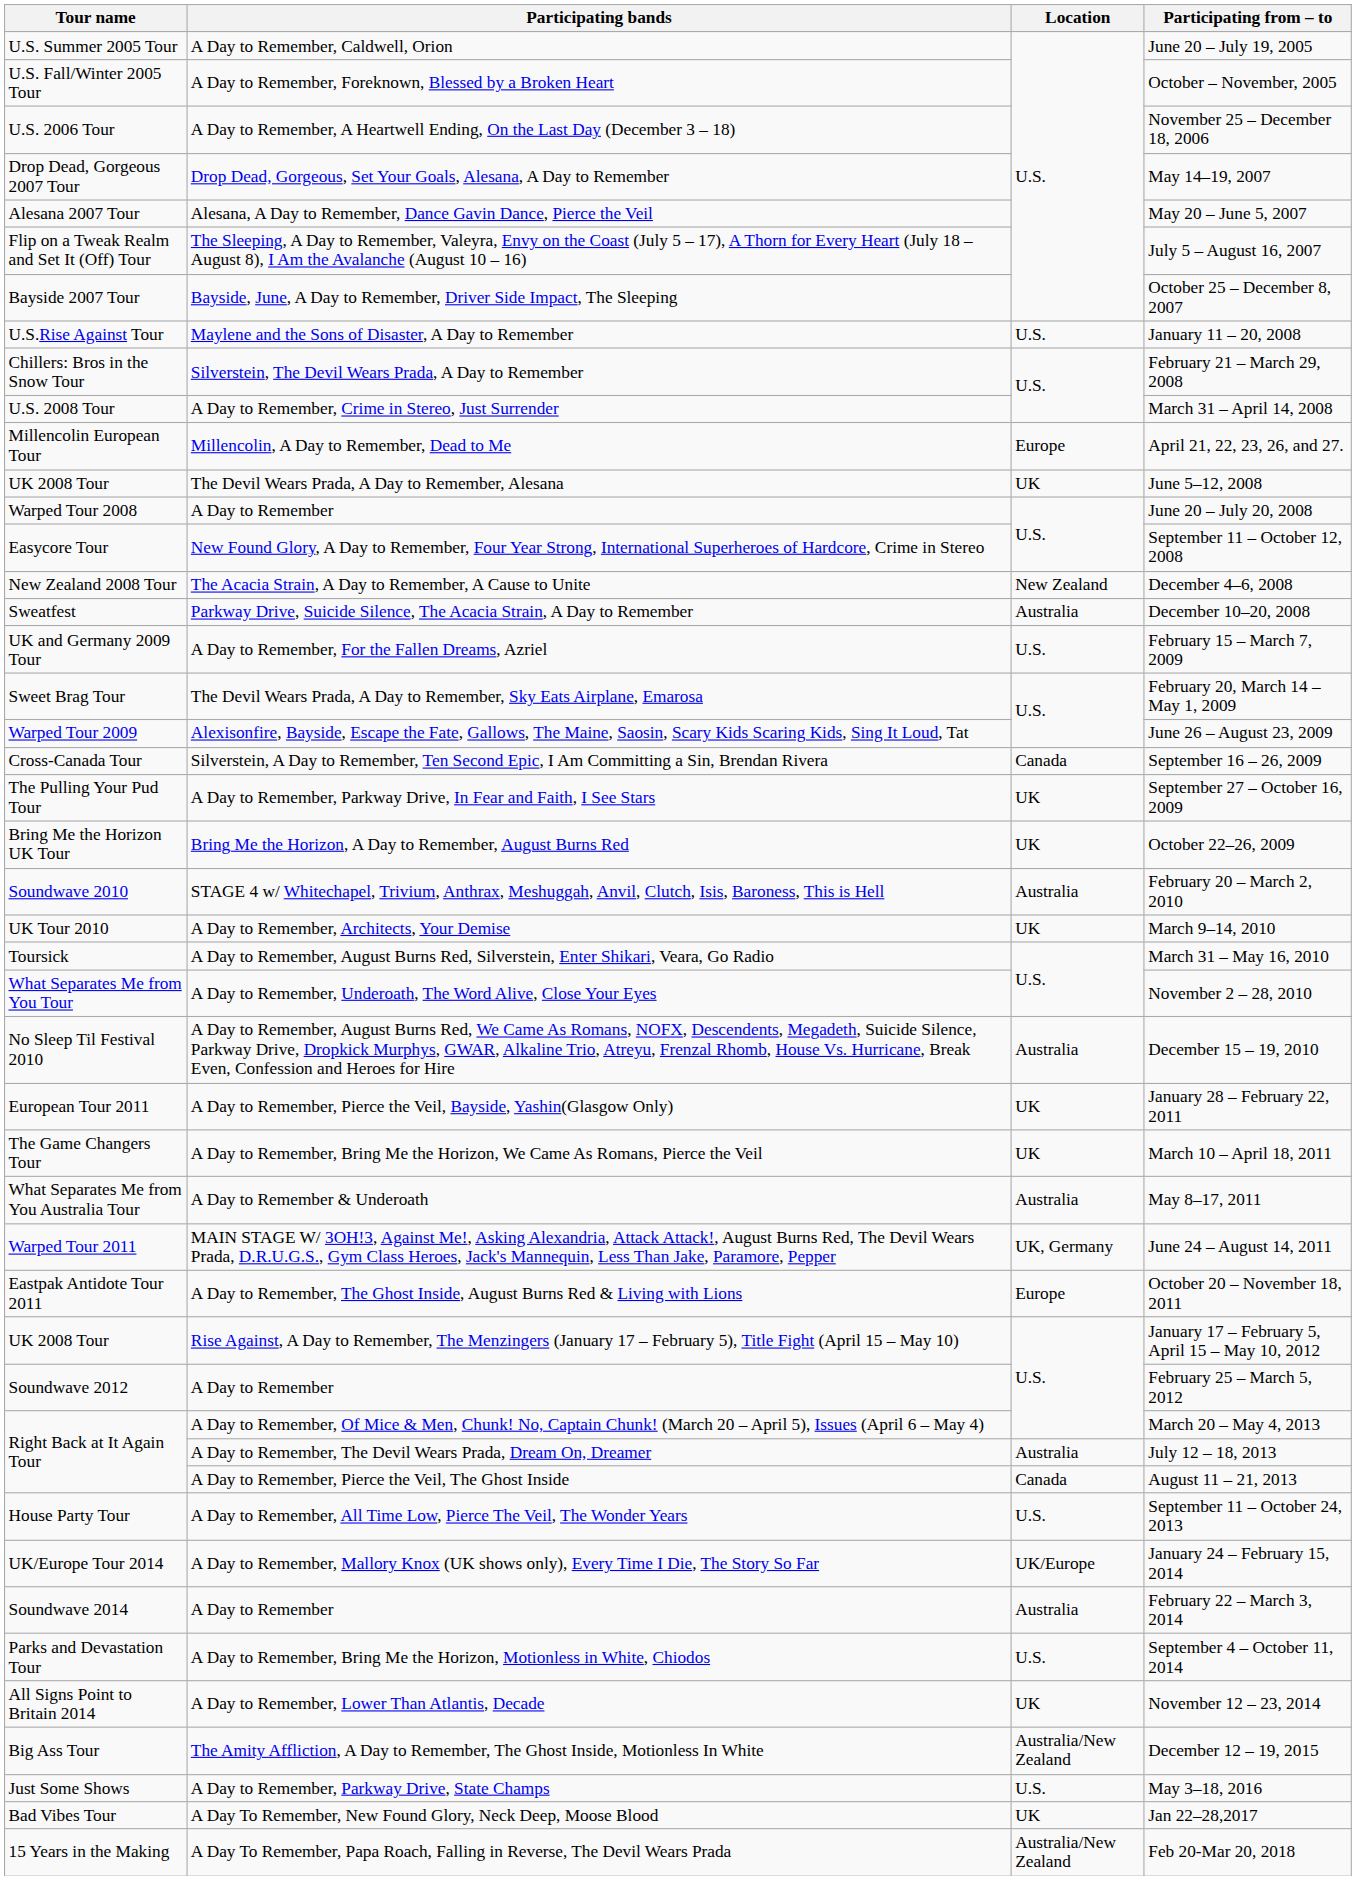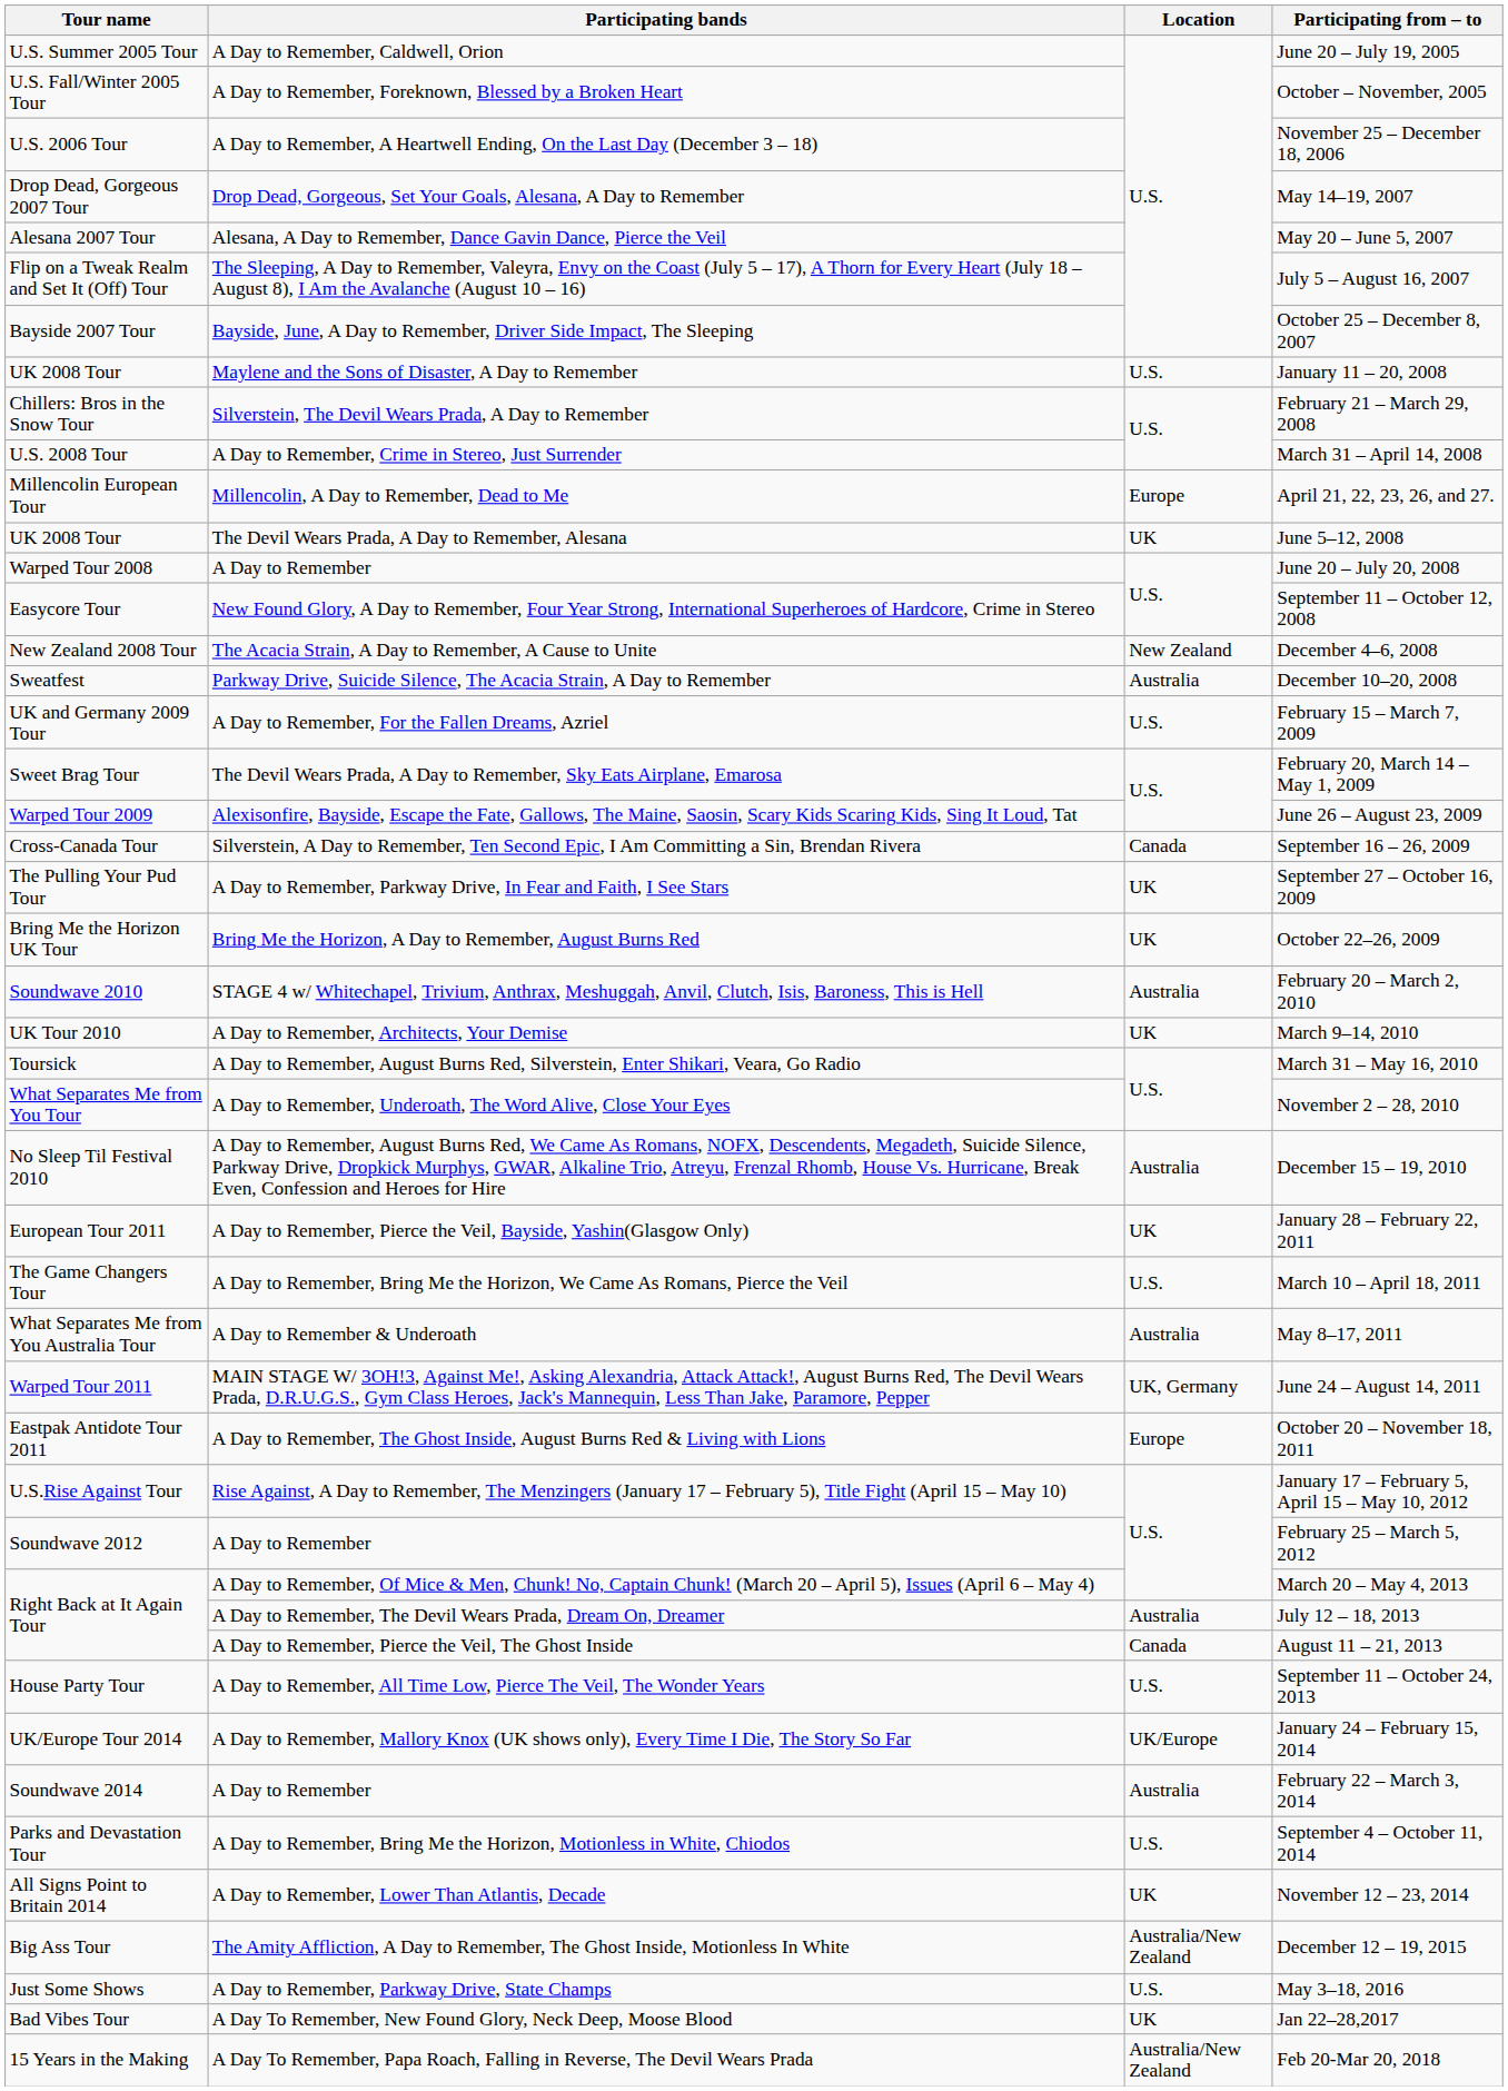January 11 – 20, 2008 | Tour name: U.S.Rise Against Tour -> UK 2008 Tour
March 10 – April 18, 2011 | Location: UK -> U.S.
January 17 – February 5, April 15 – May 10, 2012 | Tour name: UK 2008 Tour -> U.S.Rise Against Tour
